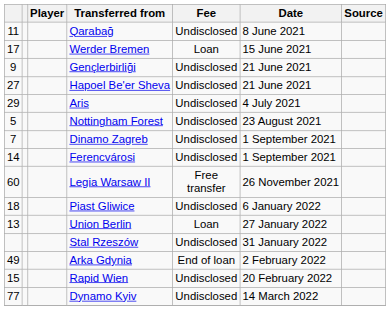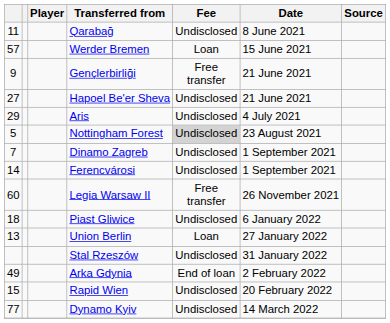Werder Bremen | column 1: 17 -> 57
Gençlerbirliği | Fee: Undisclosed -> Free transfer
Nottingham Forest | Fee: no background -> lightgrey background
